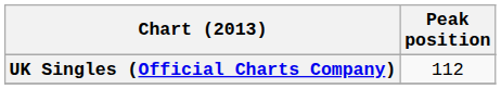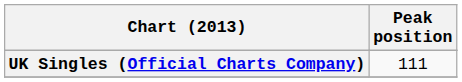UK Singles (Official Charts Company) | Peak position: 112 -> 111
